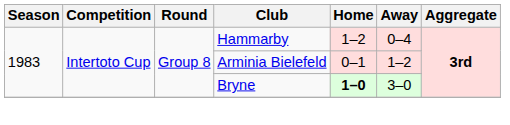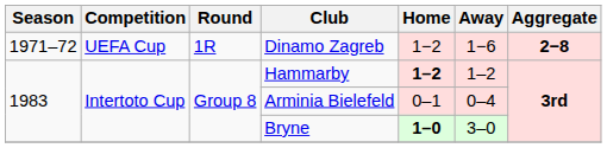+ row: 1971–72 | UEFA Cup | 1R | Dinamo Zagreb | 1−2 | 1−6 | 2−8
Hammarby | Home: normal -> bold
Hammarby | Away: 0–4 -> 1–2
Arminia Bielefeld | Away: 1–2 -> 0–4
